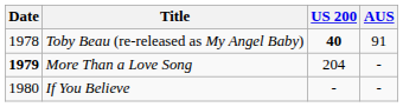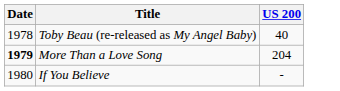- column: AUS | 91 | - | -
Toby Beau (re-released as My Angel Baby) | US 200: bold -> normal
